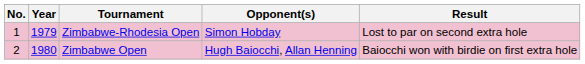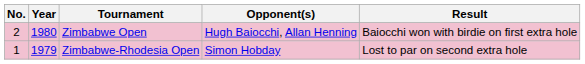rows swapped: Zimbabwe-Rhodesia Open <-> Zimbabwe Open
